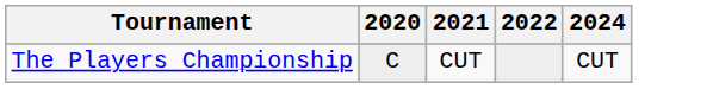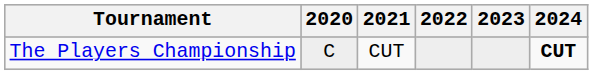+ column: 2023
The Players Championship | 2024: normal -> bold
